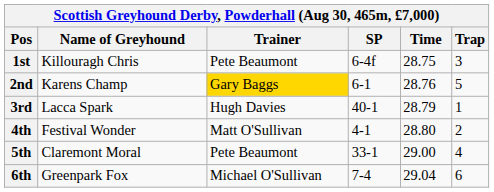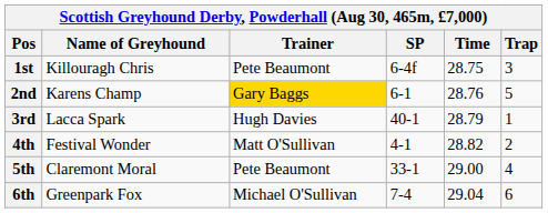4th | Time: 28.80 -> 28.82
